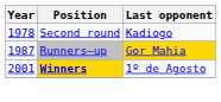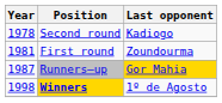+ row: 1981 | First round | Zoundourma
Winners | Year: 2001 -> 1998
